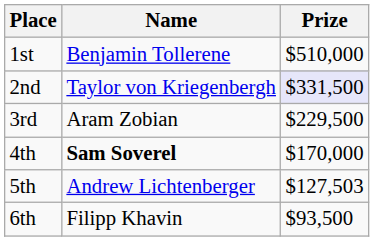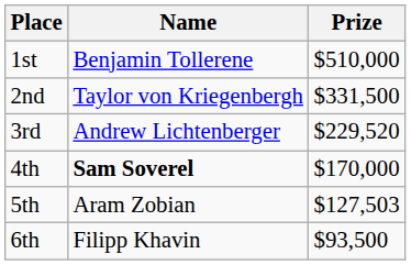2nd | Prize: lavender background -> no background
3rd | Name: Aram Zobian -> Andrew Lichtenberger
3rd | Prize: $229,500 -> $229,520
5th | Name: Andrew Lichtenberger -> Aram Zobian
